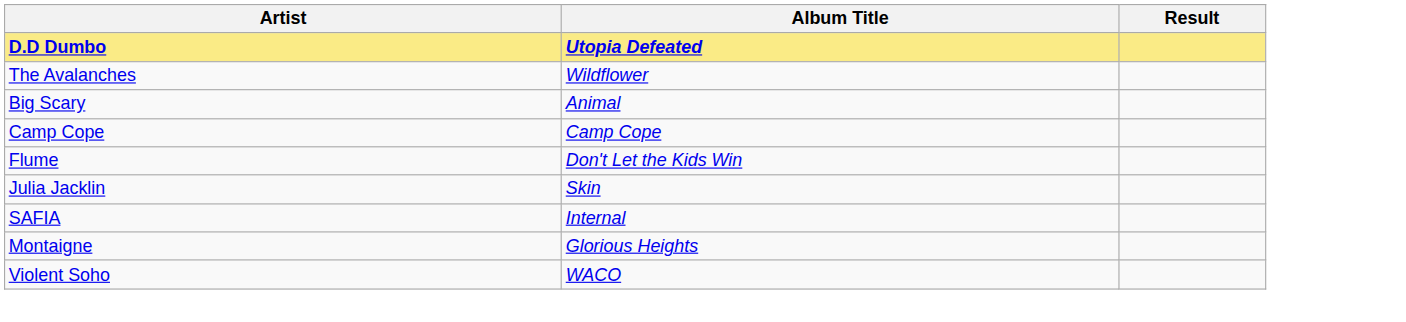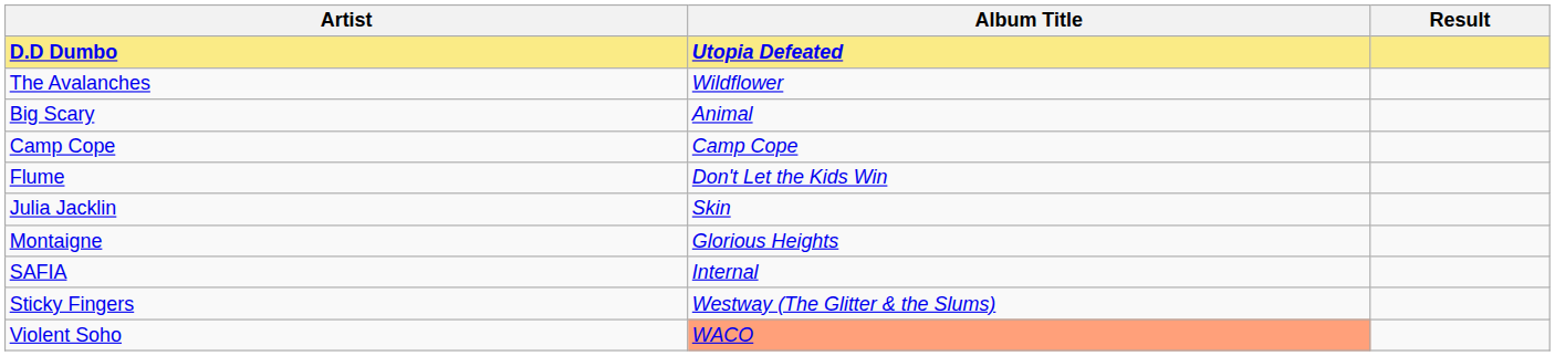rows swapped: Montaigne <-> SAFIA
+ row: Sticky Fingers | Westway (The Glitter & the Slums)
Violent Soho | Album Title: no background -> lightsalmon background
